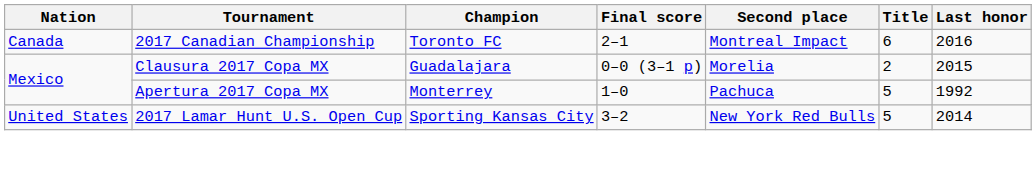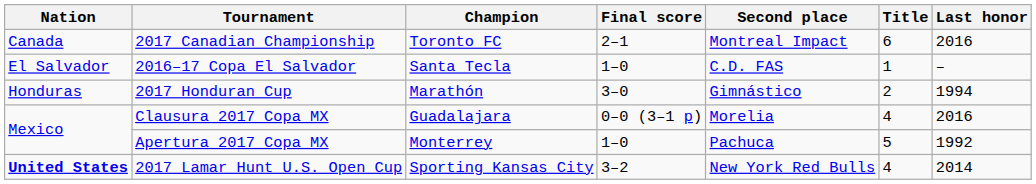+ row: El Salvador | 2016–17 Copa El Salvador | Santa Tecla | 1–0 | C.D. FAS | 1 | –
+ row: Honduras | 2017 Honduran Cup | Marathón | 3–0 | Gimnástico | 2 | 1994
Clausura 2017 Copa MX | Title: 2 -> 4
Clausura 2017 Copa MX | Last honor: 2015 -> 2016
2017 Lamar Hunt U.S. Open Cup | Nation: normal -> bold
2017 Lamar Hunt U.S. Open Cup | Title: 5 -> 4
